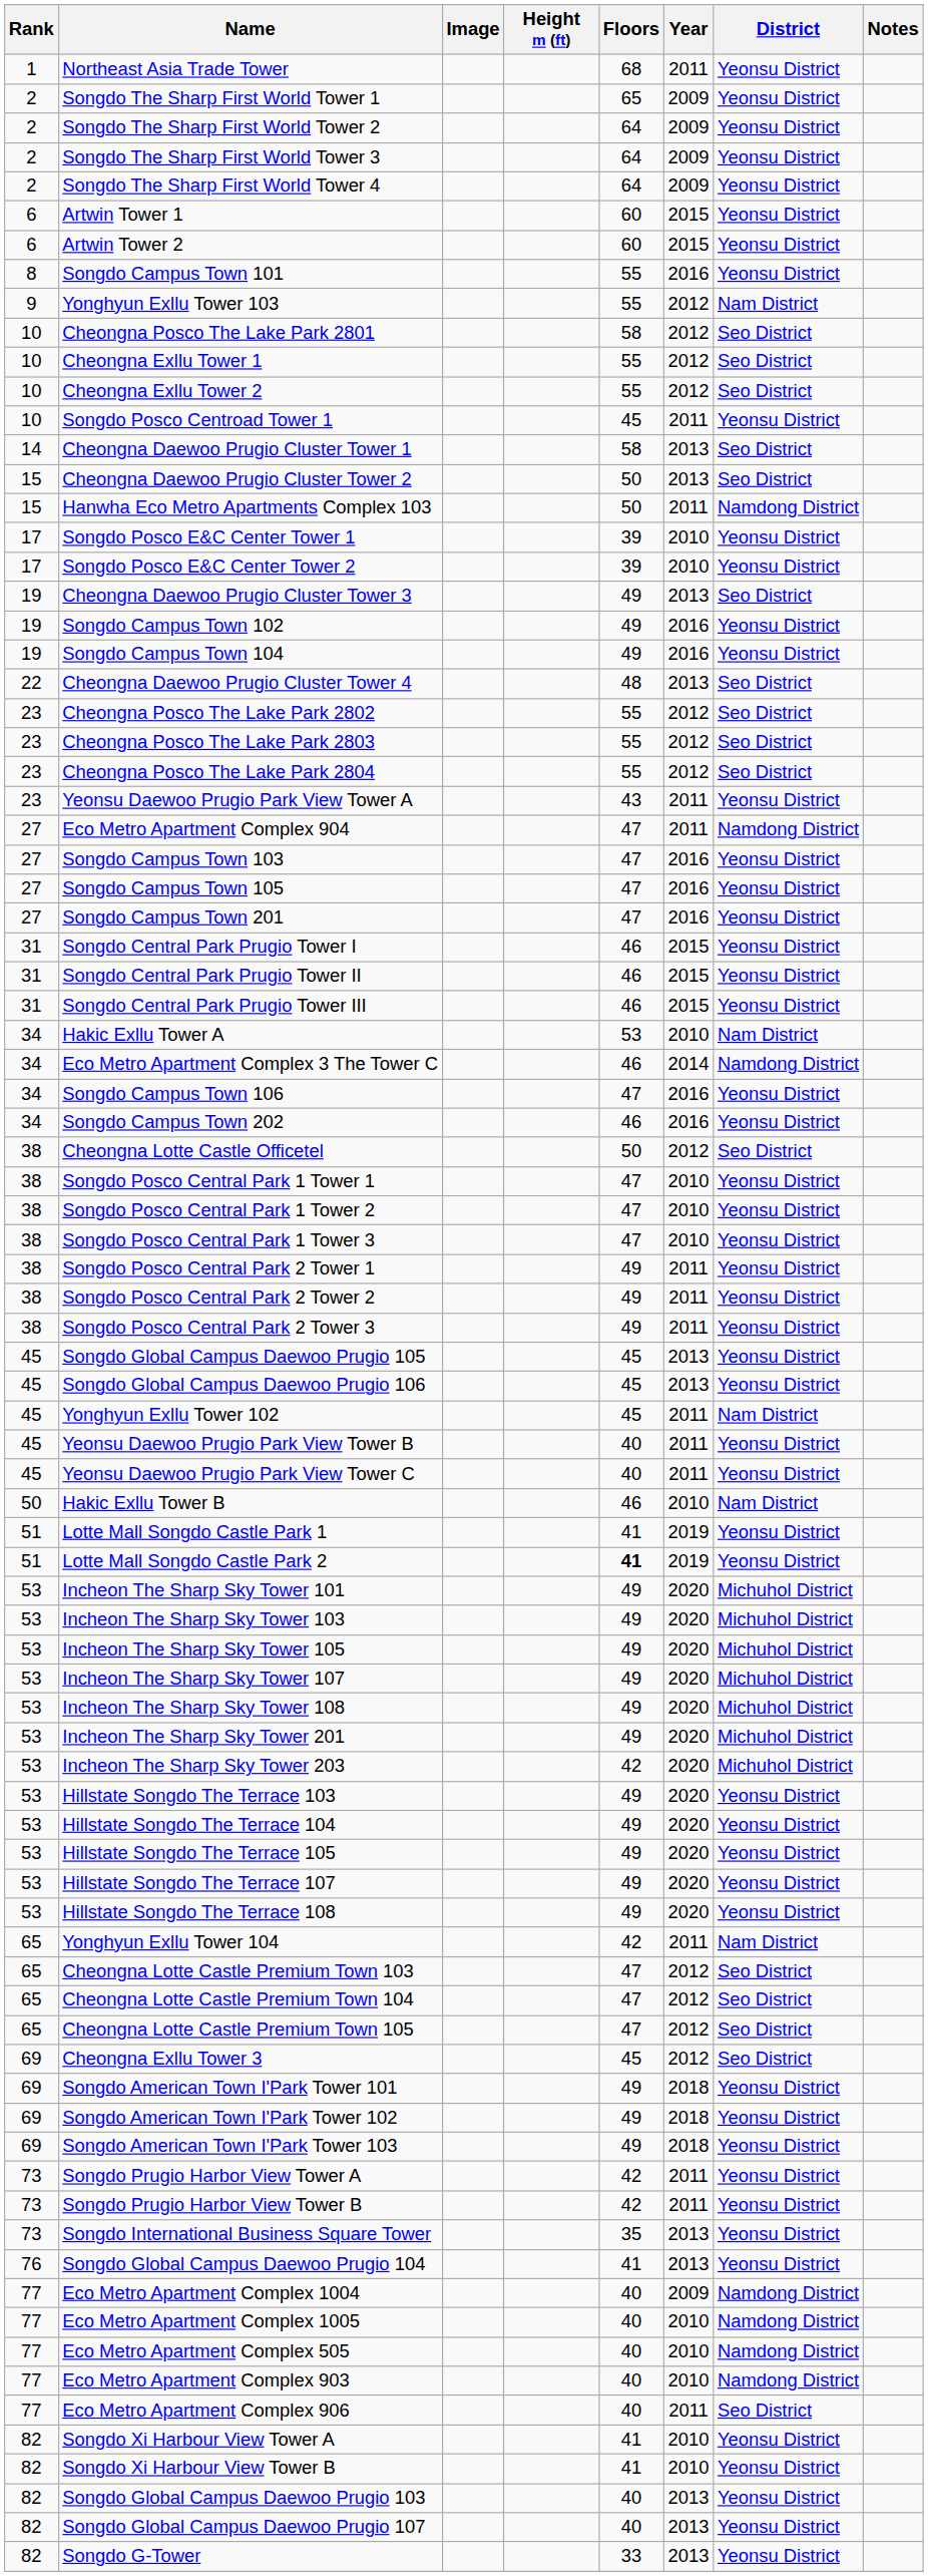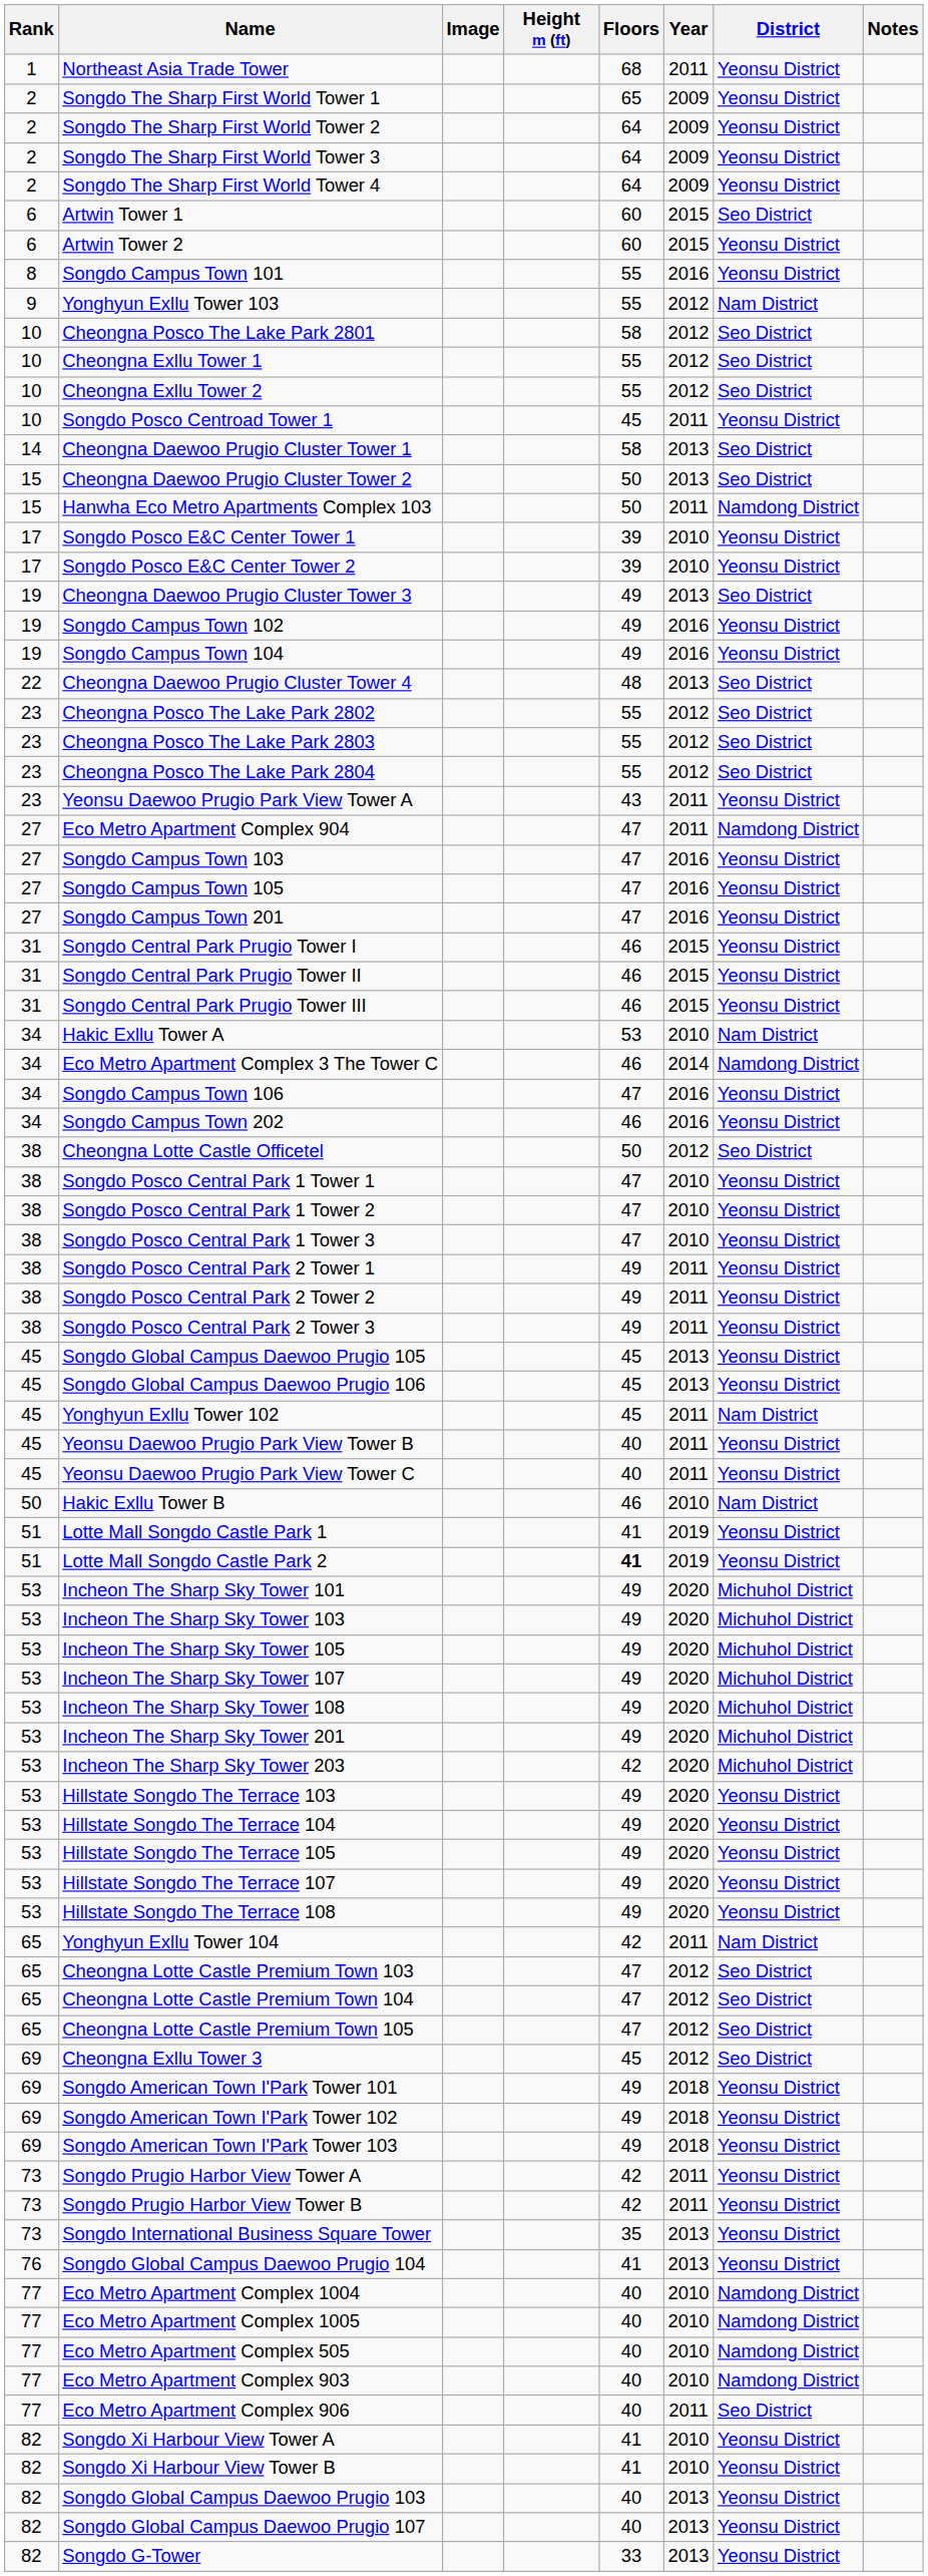Artwin Tower 1 | District: Yeonsu District -> Seo District
Eco Metro Apartment Complex 1004 | Year: 2009 -> 2010
